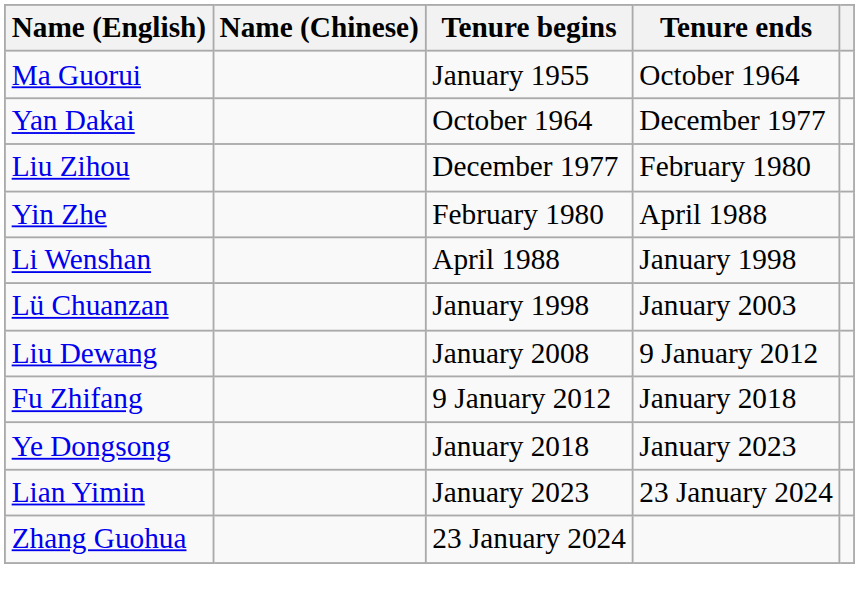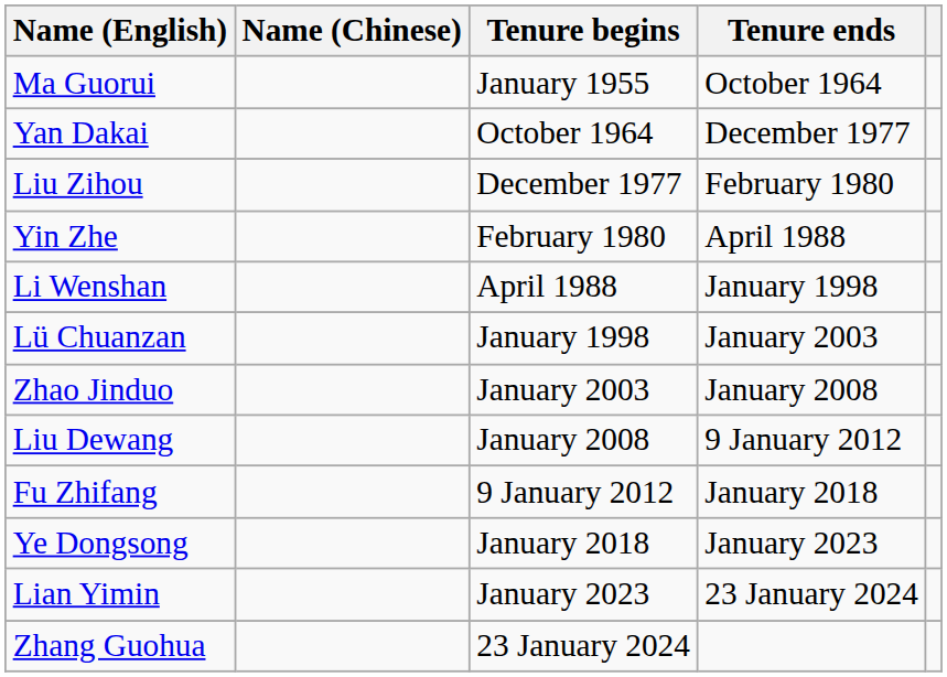+ row: Zhao Jinduo | January 2003 | January 2008
